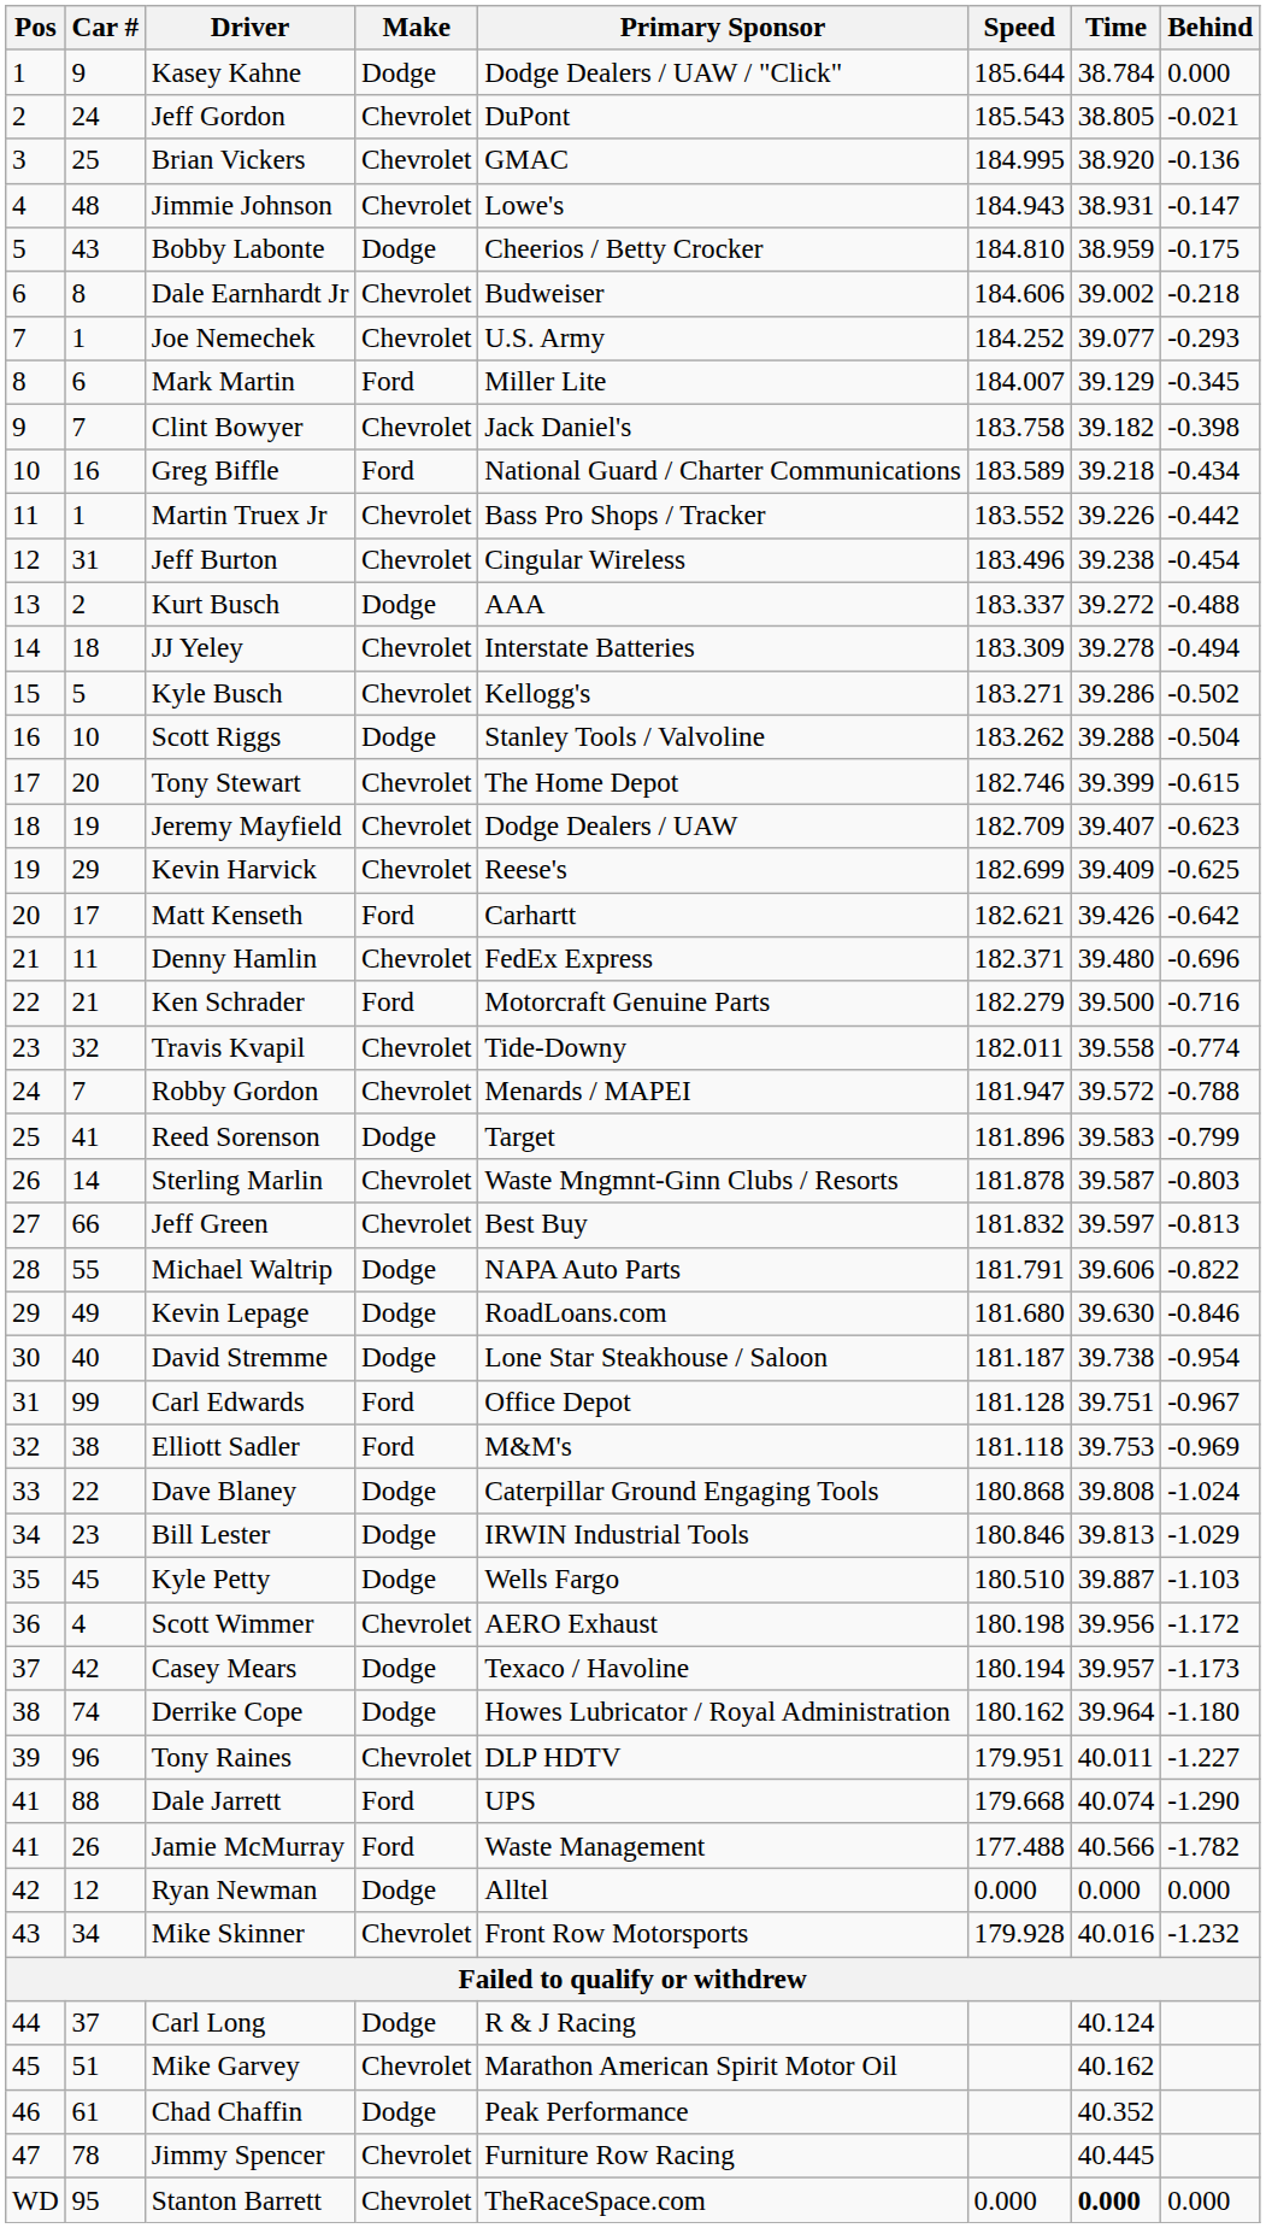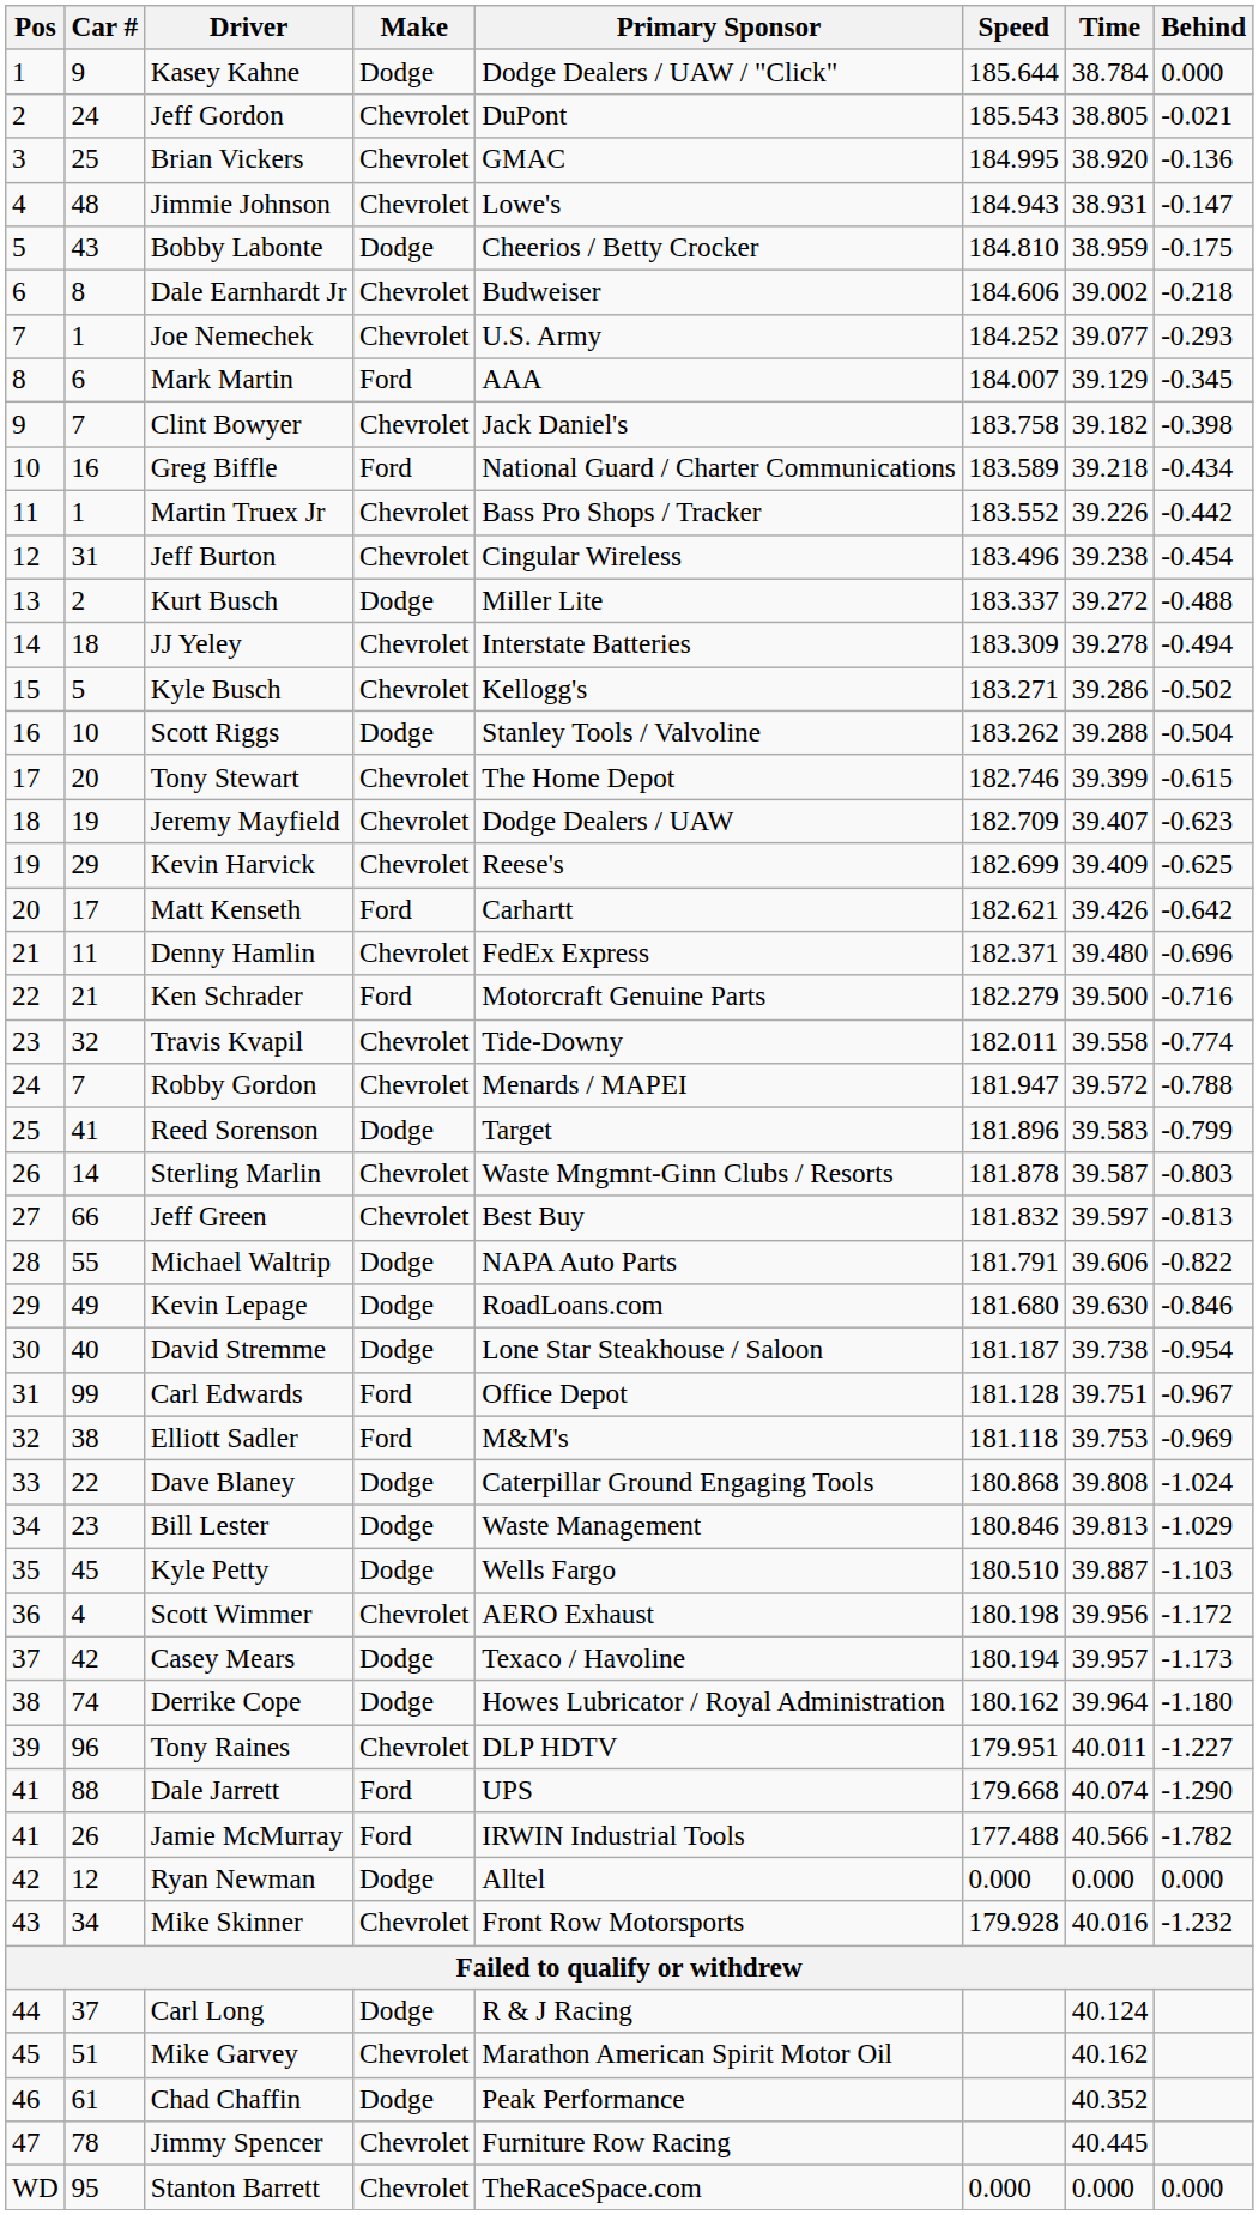Mark Martin | Primary Sponsor: Miller Lite -> AAA
Kurt Busch | Primary Sponsor: AAA -> Miller Lite
Bill Lester | Primary Sponsor: IRWIN Industrial Tools -> Waste Management
Jamie McMurray | Primary Sponsor: Waste Management -> IRWIN Industrial Tools
Stanton Barrett | Time: bold -> normal
